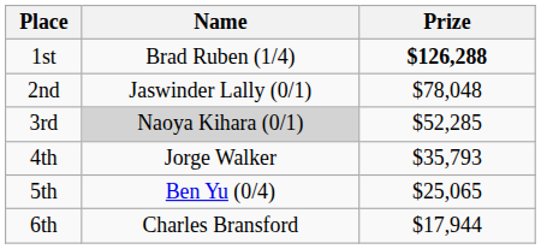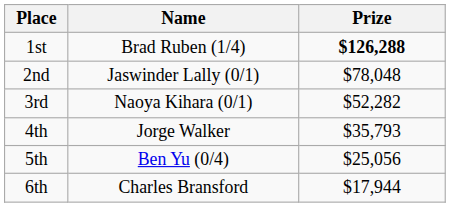3rd | Name: lightgrey background -> no background
3rd | Prize: $52,285 -> $52,282
5th | Prize: $25,065 -> $25,056
